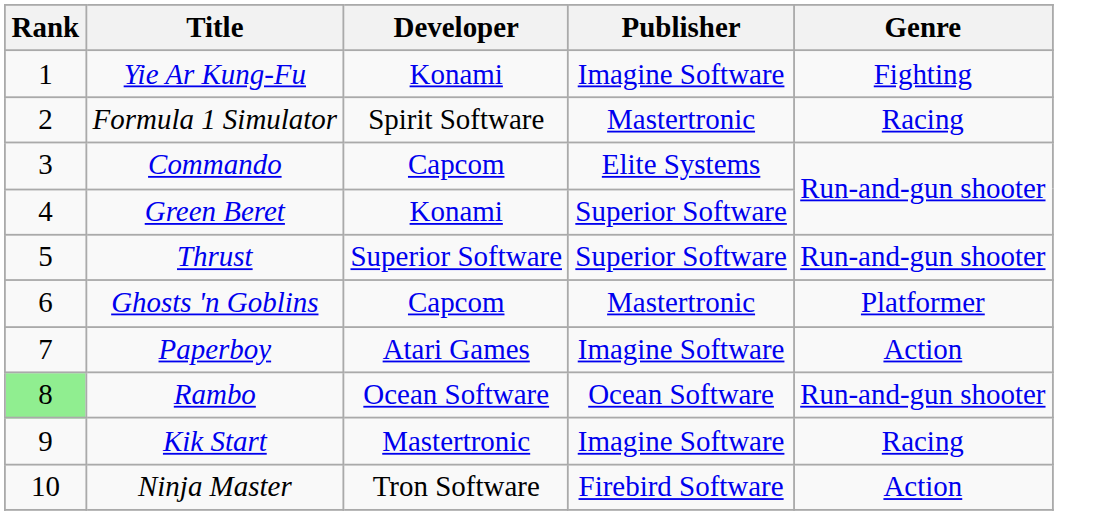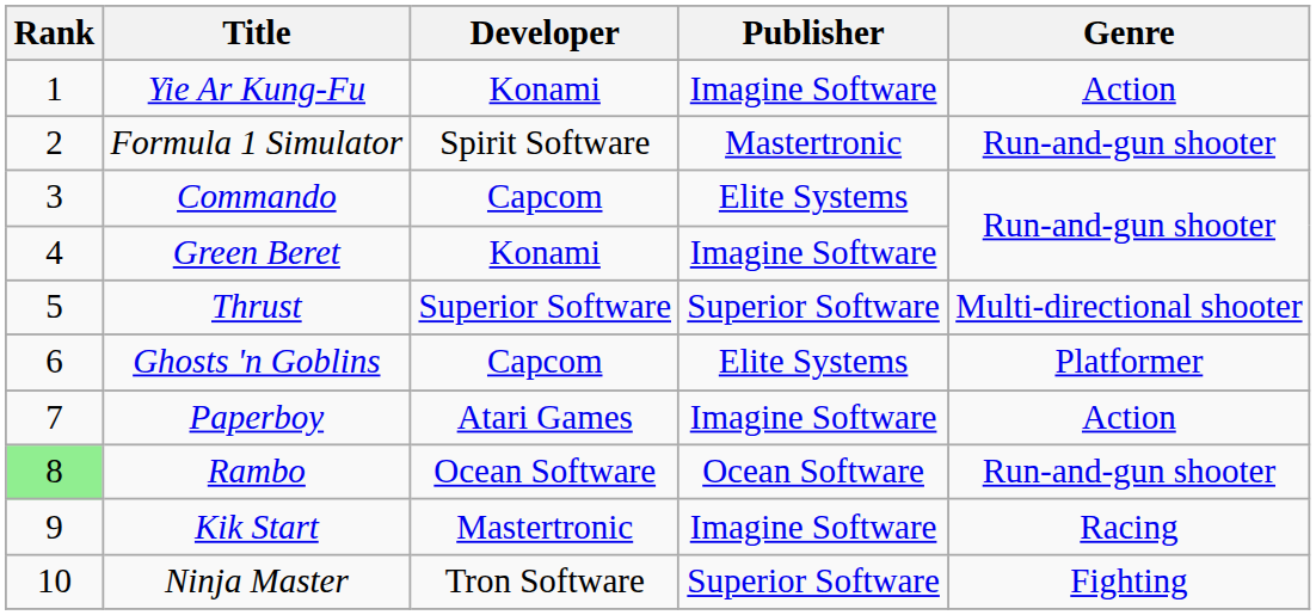Yie Ar Kung-Fu | Genre: Fighting -> Action
Formula 1 Simulator | Genre: Racing -> Run-and-gun shooter
Green Beret | Publisher: Superior Software -> Imagine Software
Thrust | Genre: Run-and-gun shooter -> Multi-directional shooter
Ghosts 'n Goblins | Publisher: Mastertronic -> Elite Systems
Ninja Master | Publisher: Firebird Software -> Superior Software
Ninja Master | Genre: Action -> Fighting
